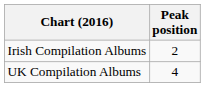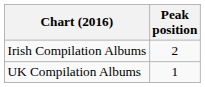UK Compilation Albums | Peak position: 4 -> 1
